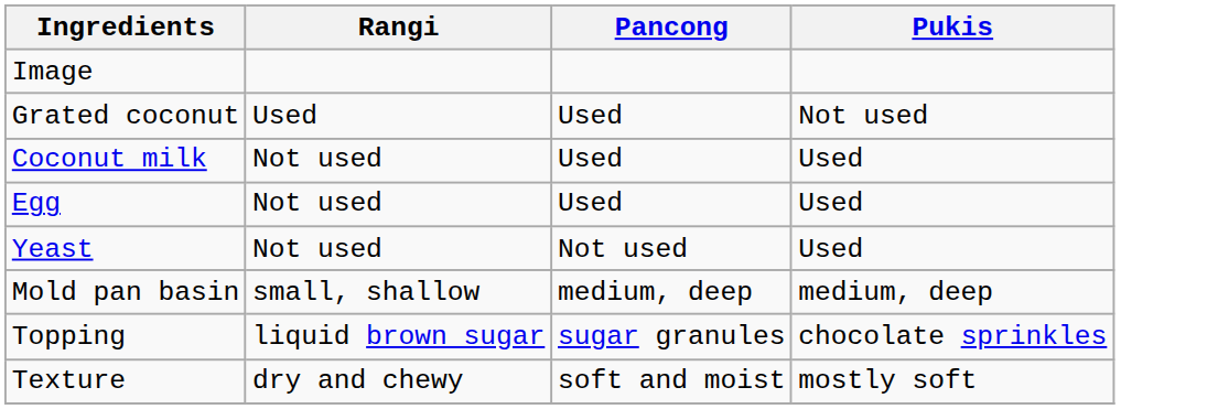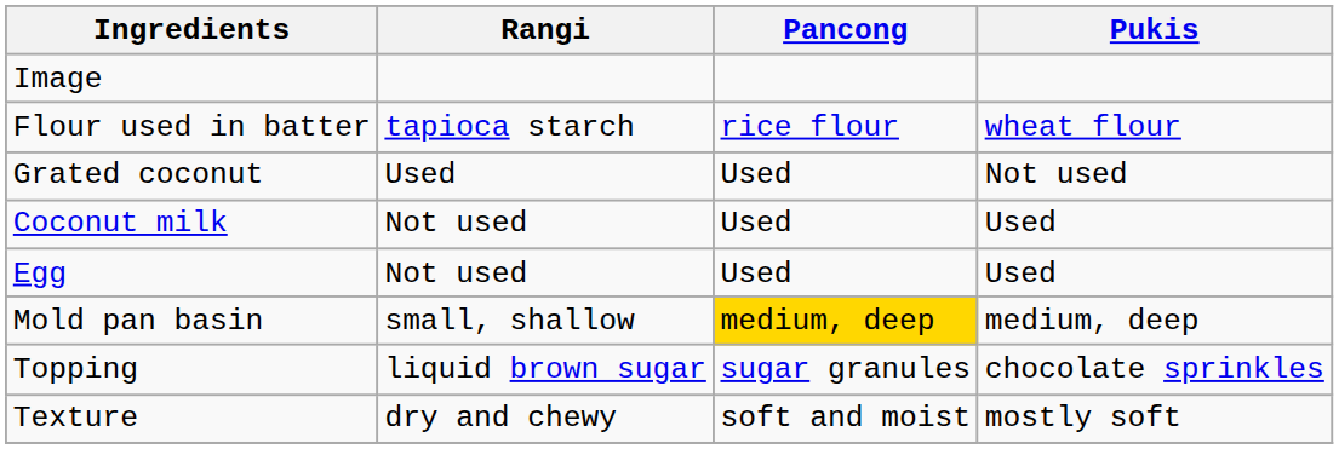+ row: Flour used in batter | tapioca starch | rice flour | wheat flour
- row: Yeast | Not used | Not used | Used
Mold pan basin | Pancong: no background -> gold background
